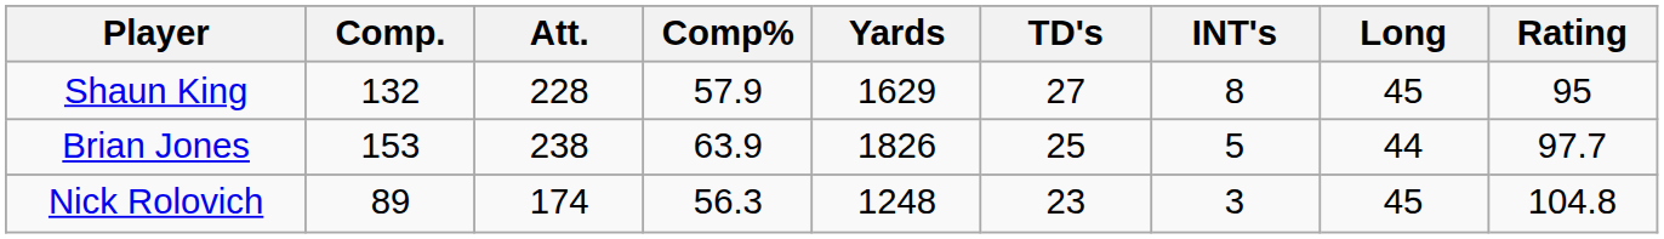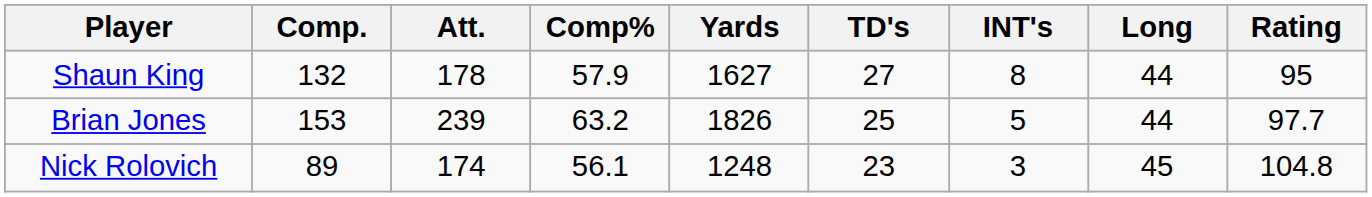Shaun King | Att.: 228 -> 178
Shaun King | Yards: 1629 -> 1627
Shaun King | Long: 45 -> 44
Brian Jones | Att.: 238 -> 239
Brian Jones | Comp%: 63.9 -> 63.2
Nick Rolovich | Comp%: 56.3 -> 56.1
